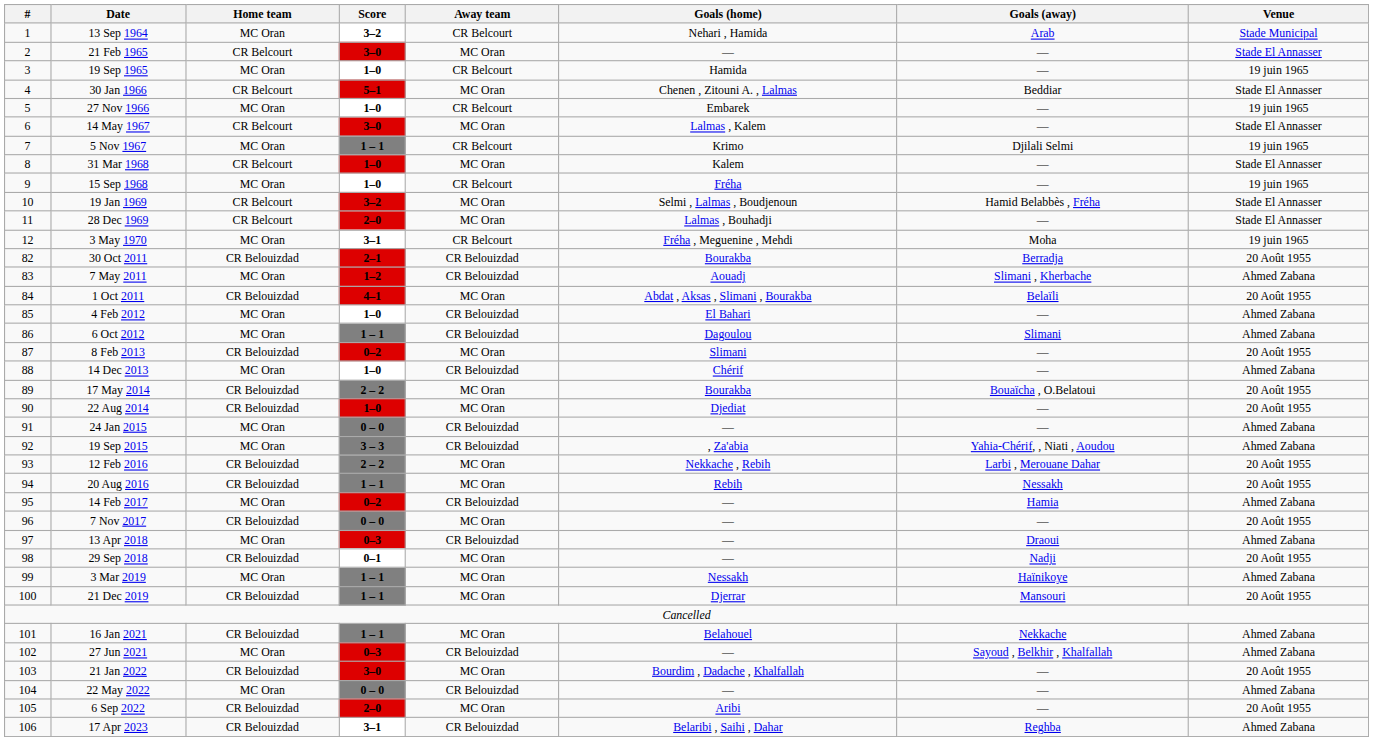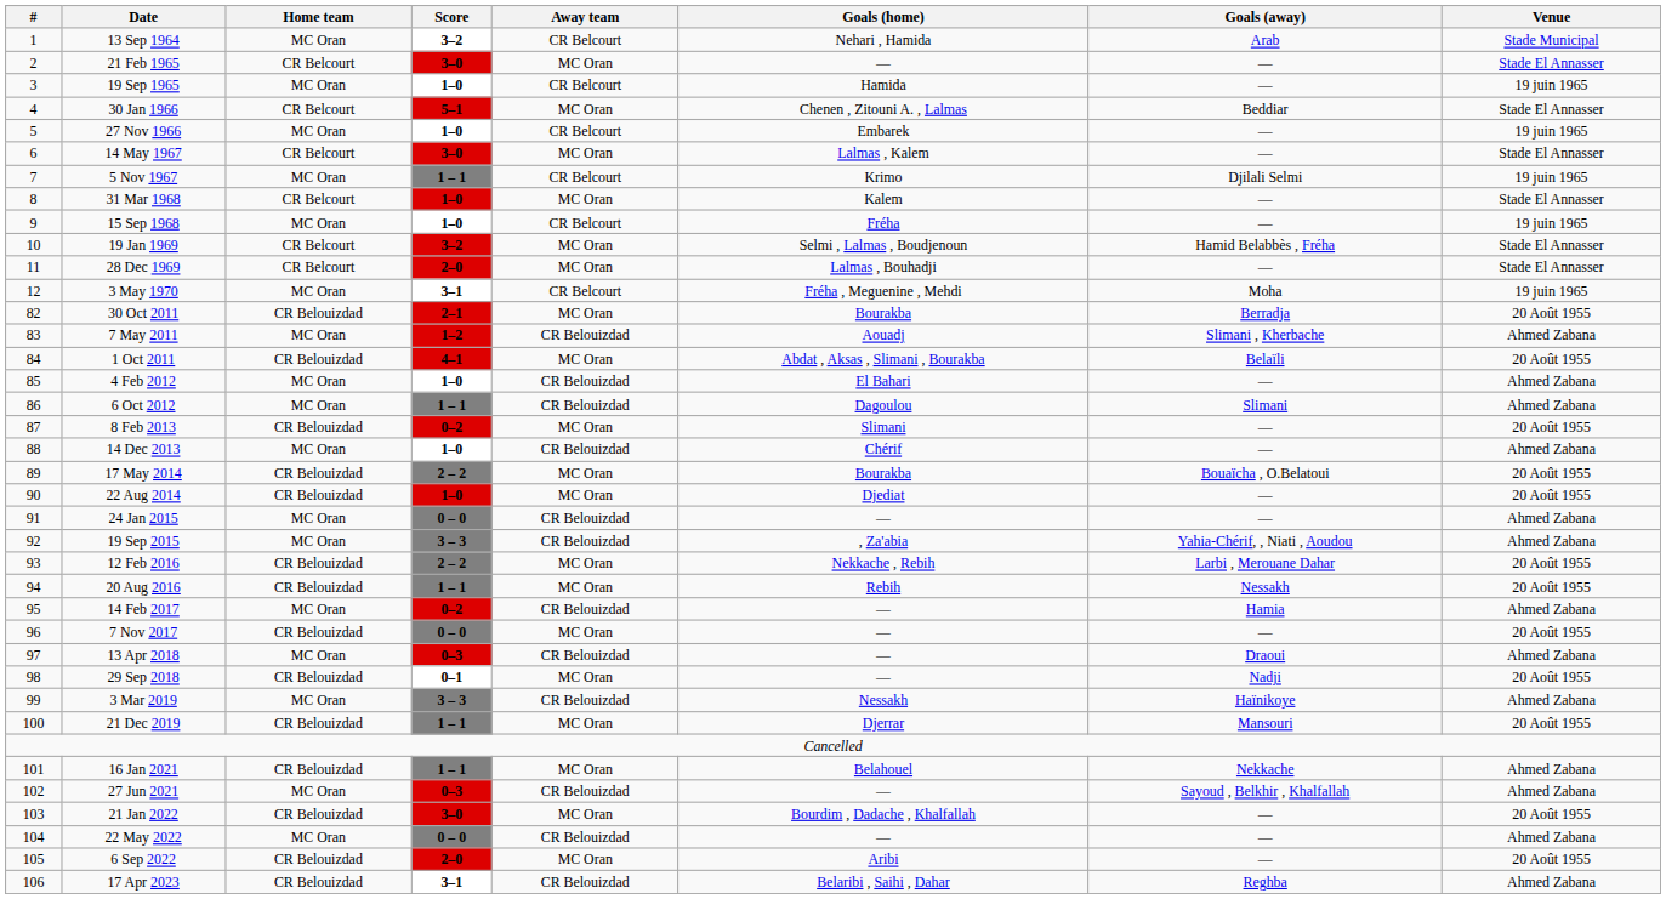30 Oct 2011 | Away team: CR Belouizdad -> MC Oran
3 Mar 2019 | Score: 1 – 1 -> 3 – 3
3 Mar 2019 | Away team: MC Oran -> CR Belouizdad
